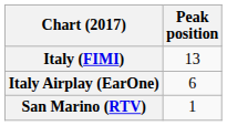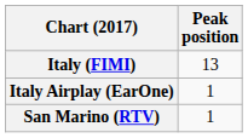Italy Airplay (EarOne) | Peak position: 6 -> 1
